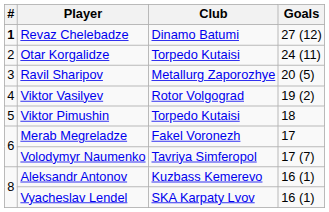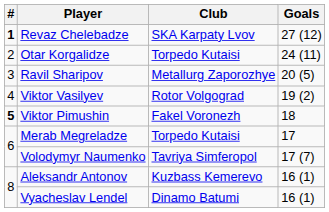Revaz Chelebadze | Club: Dinamo Batumi -> SKA Karpaty Lvov
Viktor Pimushin | #: normal -> bold
Viktor Pimushin | Club: Torpedo Kutaisi -> Fakel Voronezh
Merab Megreladze | Club: Fakel Voronezh -> Torpedo Kutaisi
Vyacheslav Lendel | Club: SKA Karpaty Lvov -> Dinamo Batumi
